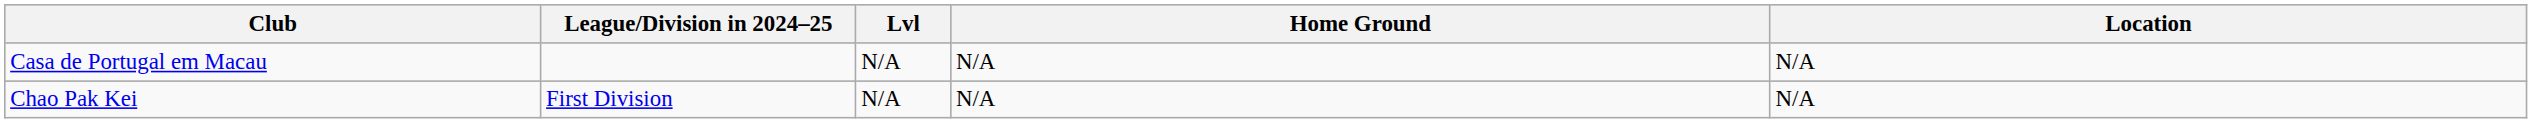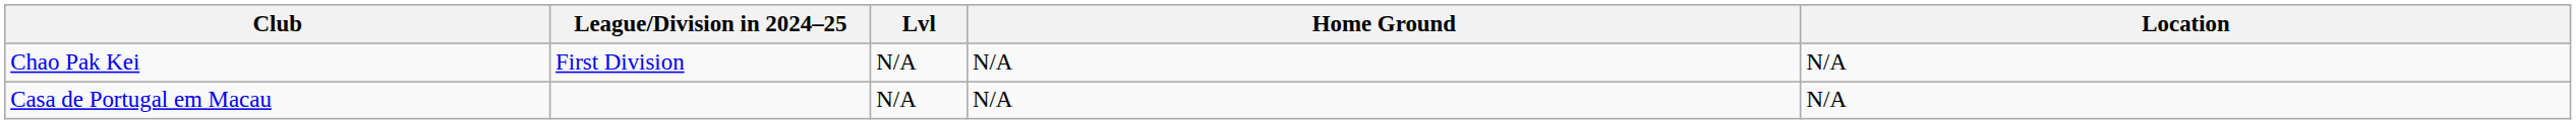rows swapped: Casa de Portugal em Macau <-> Chao Pak Kei
